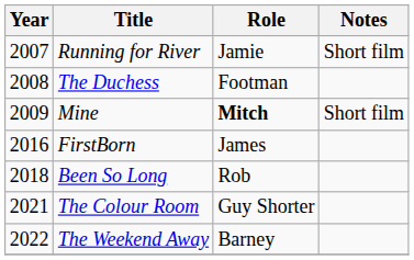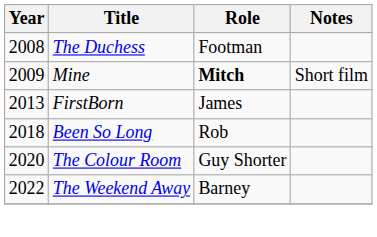- row: 2007 | Running for River | Jamie | Short film
FirstBorn | Year: 2016 -> 2013
The Colour Room | Year: 2021 -> 2020
